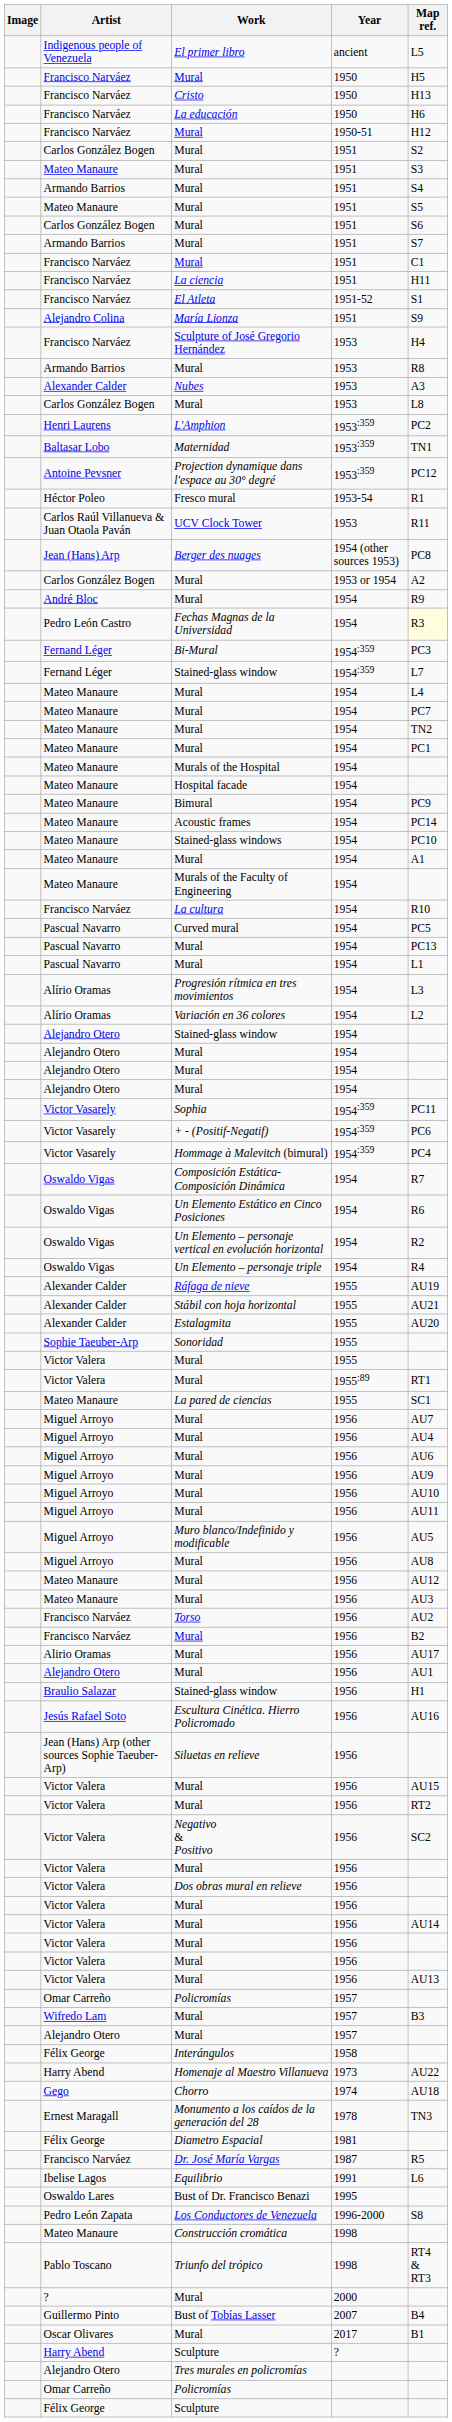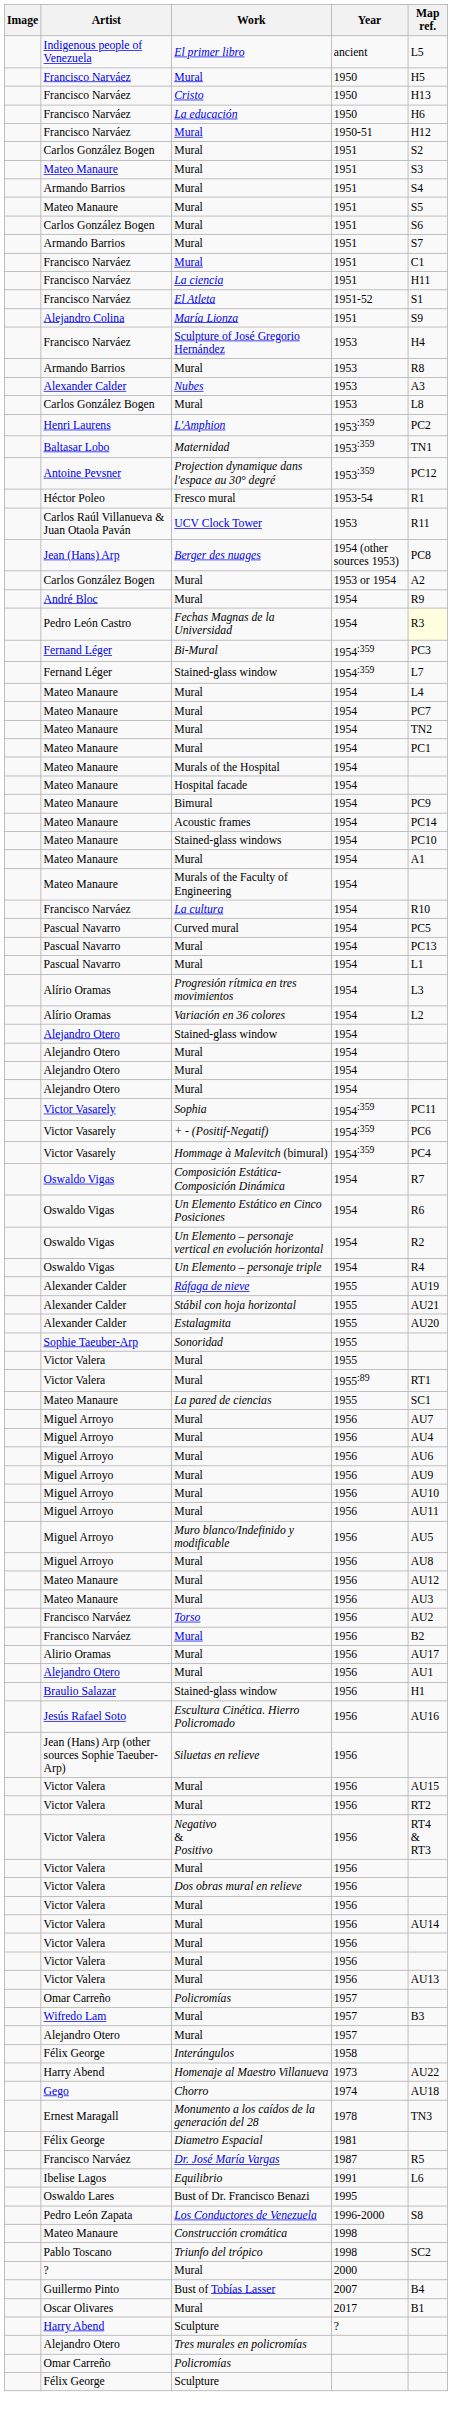Negativo & Positivo | Map ref.: SC2 -> RT4 & RT3
Triunfo del trópico | Map ref.: RT4 & RT3 -> SC2
